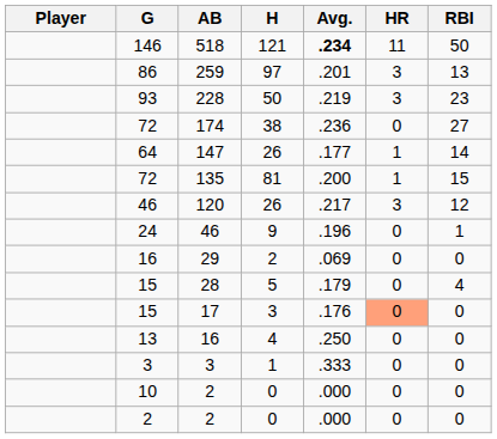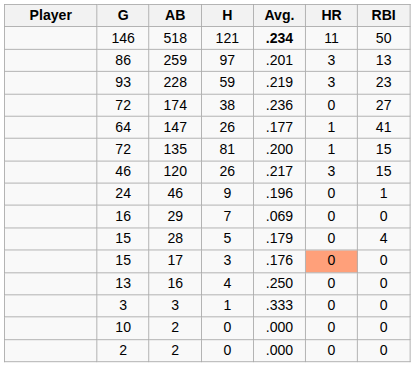228 | H: 50 -> 59
147 | RBI: 14 -> 41
120 | RBI: 12 -> 15
29 | H: 2 -> 7
